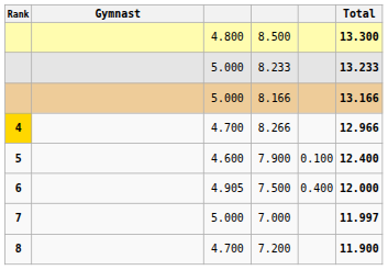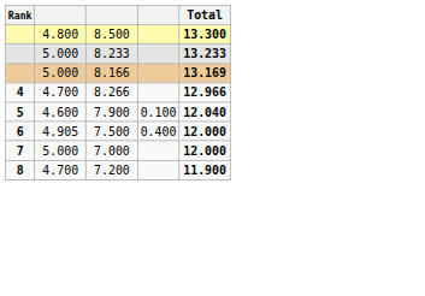- column: Gymnast
8.166 | Total: 13.166 -> 13.169
8.266 | Rank: gold background -> no background
7.900 | Total: 12.400 -> 12.040
7.000 | Total: 11.997 -> 12.000
